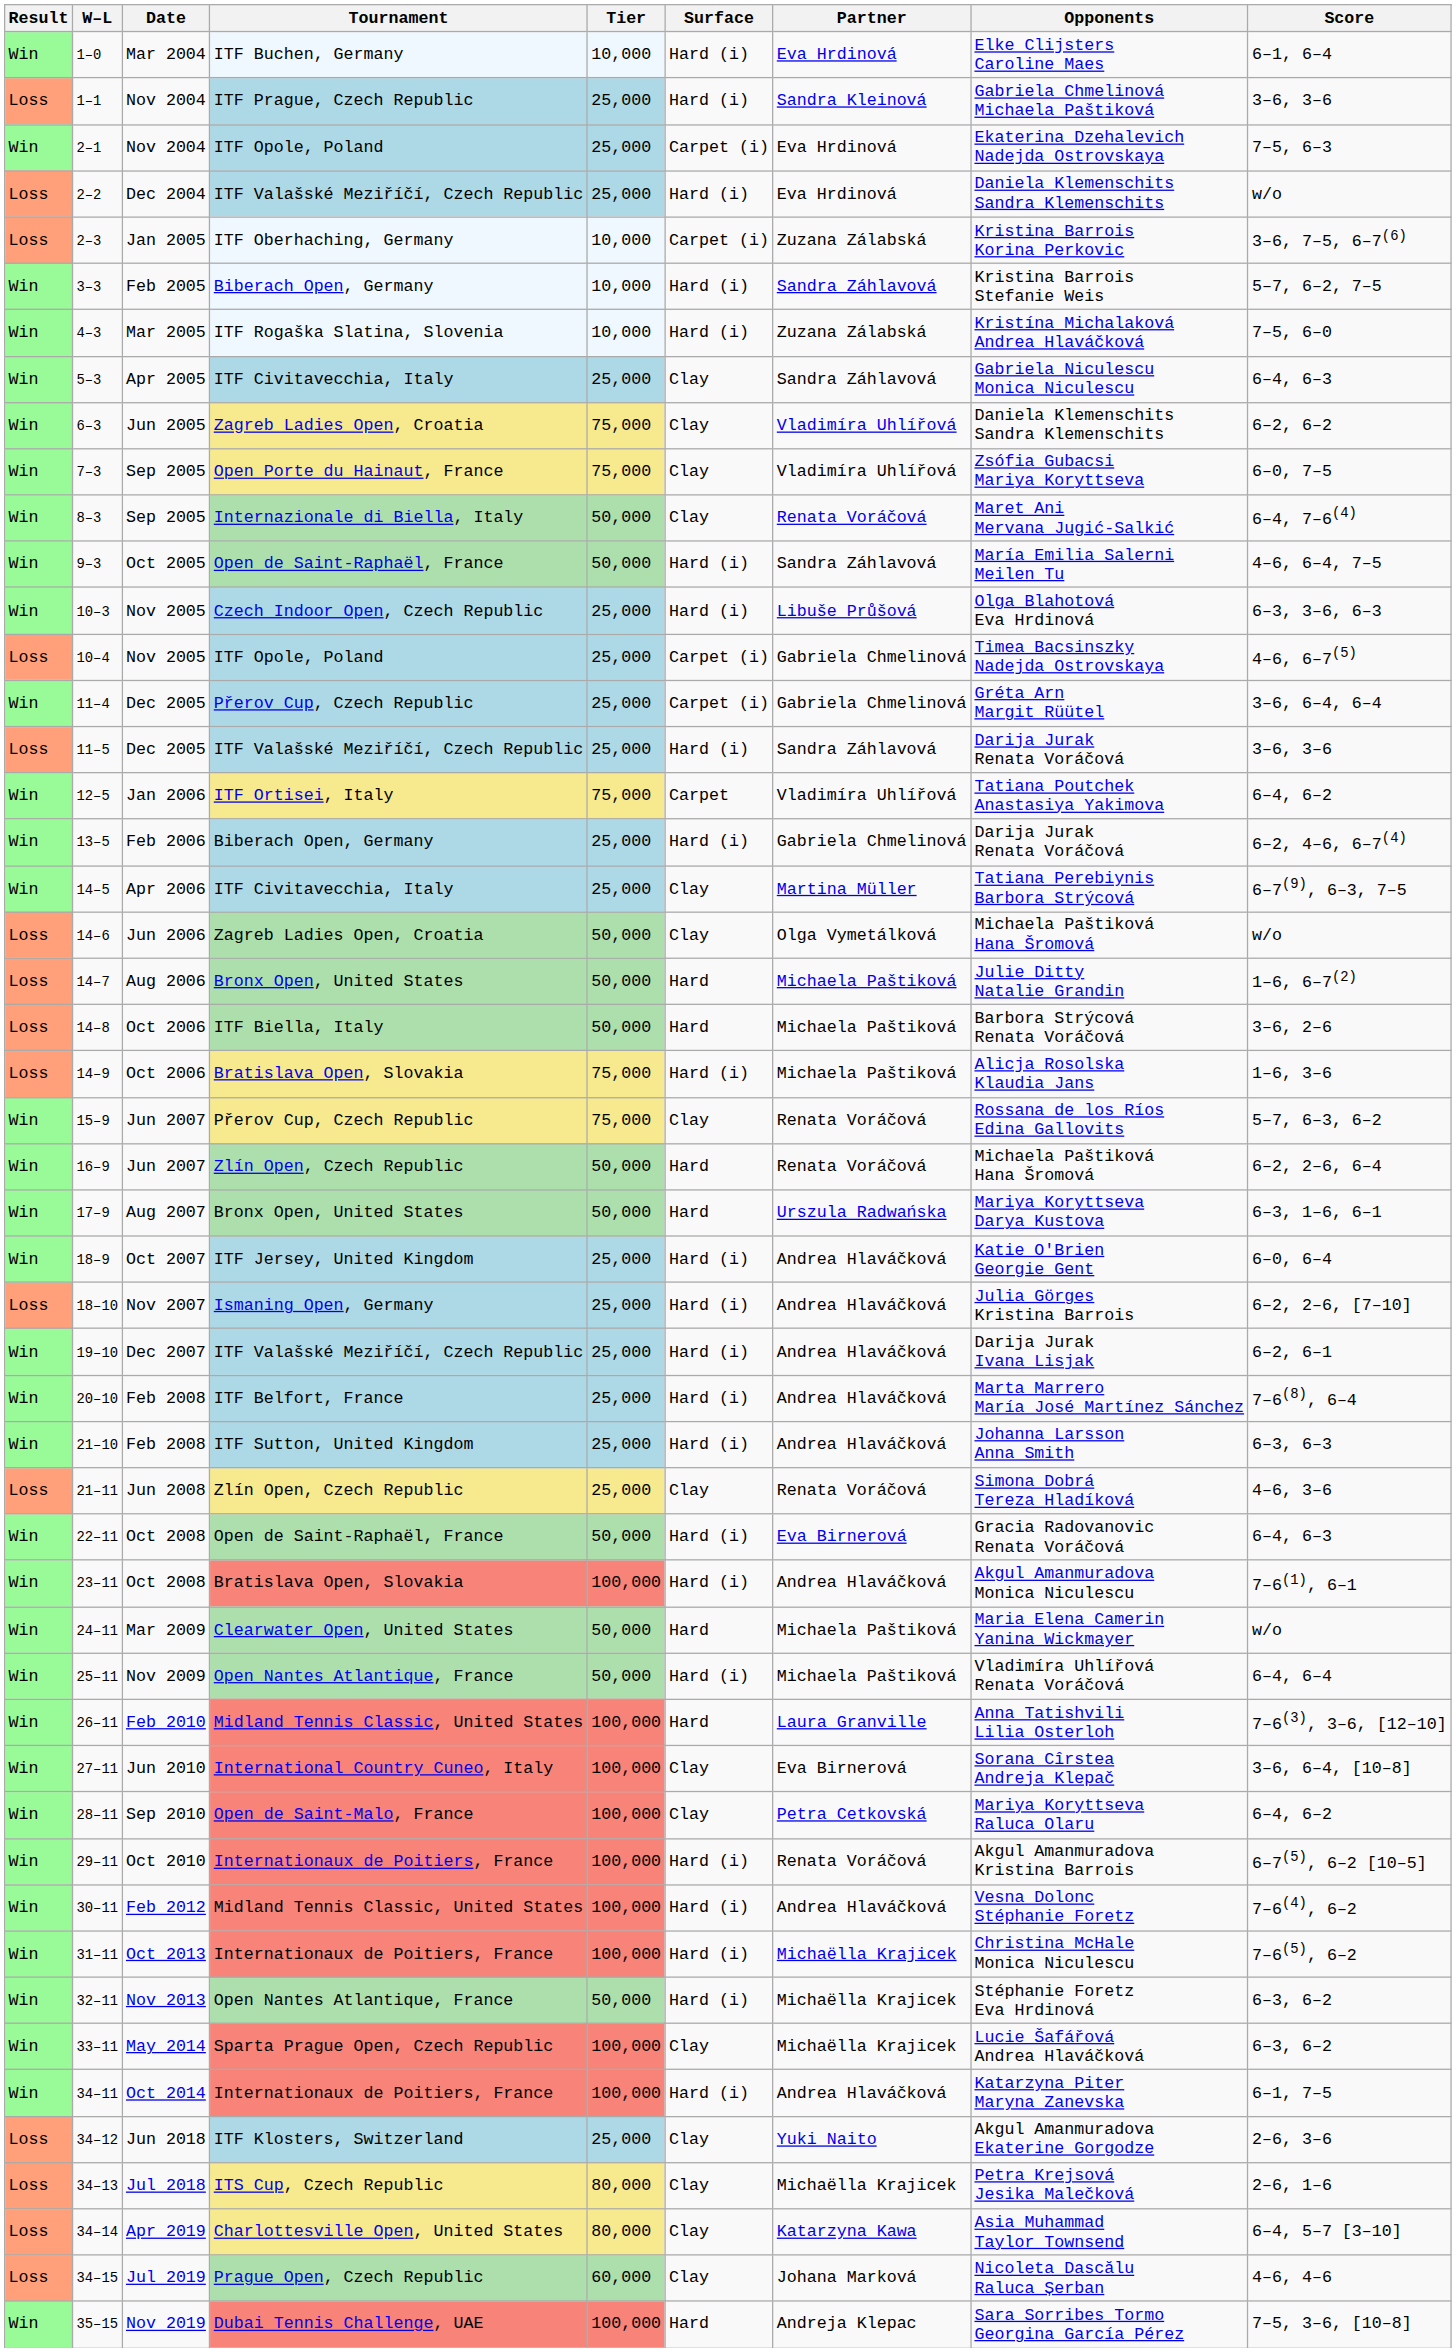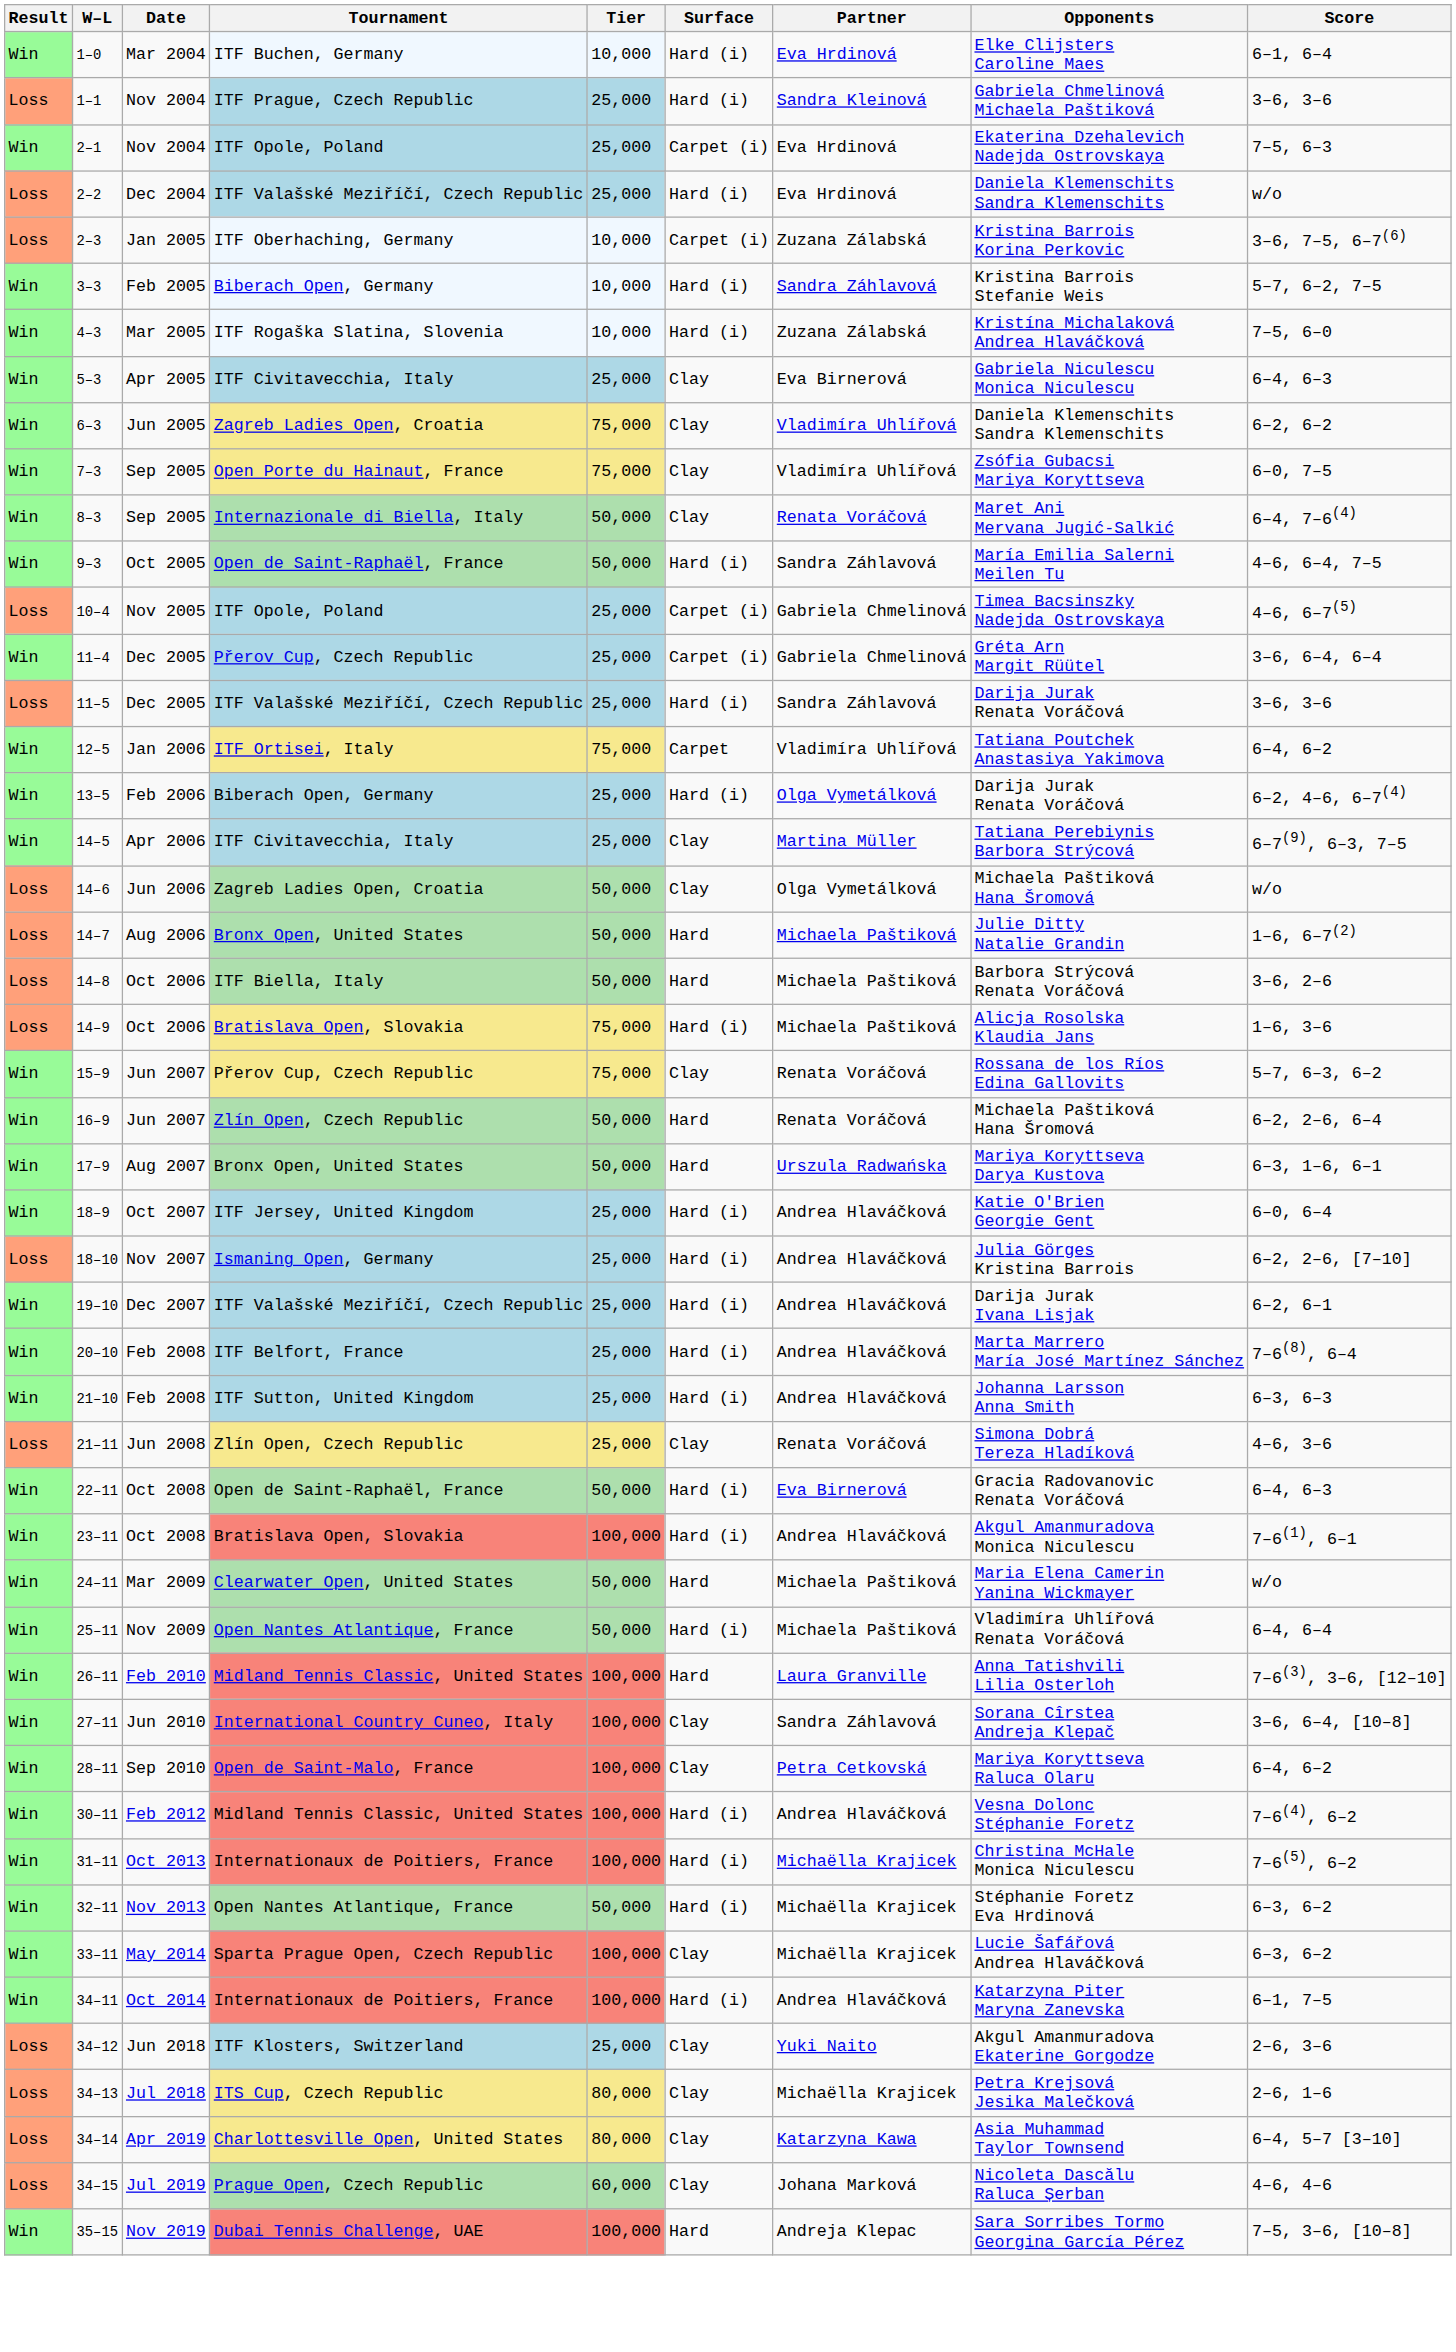5–3 | Partner: Sandra Záhlavová -> Eva Birnerová
- row: Win | 10–3 | Nov 2005 | Czech Indoor Open, Czech Republic | 25,000 | Hard (i) | Libuše Průšová | Olga Blahotová Eva Hrdinová | 6–3, 3–6, 6–3
13–5 | Partner: Gabriela Chmelinová -> Olga Vymetálková
27–11 | Partner: Eva Birnerová -> Sandra Záhlavová
- row: Win | 29–11 | Oct 2010 | Internationaux de Poitiers, France | 100,000 | Hard (i) | Renata Voráčová | Akgul Amanmuradova Kristina Barrois | 6–7(5), 6–2 [10–5]
